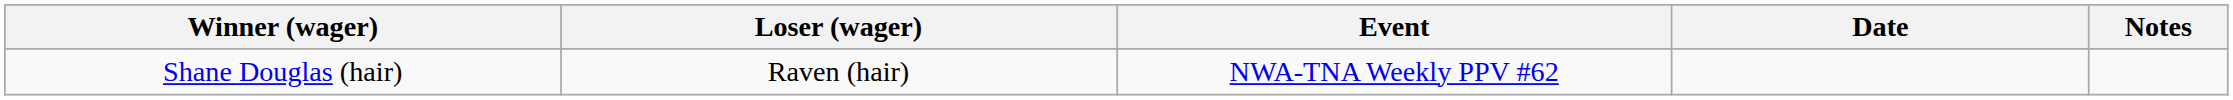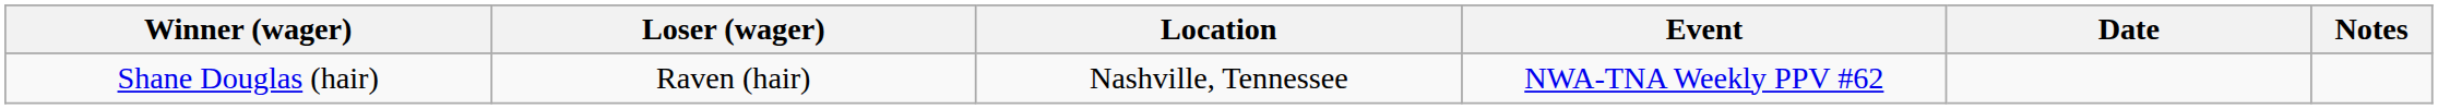+ column: Location | Nashville, Tennessee
